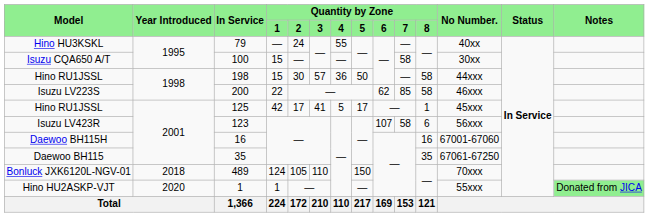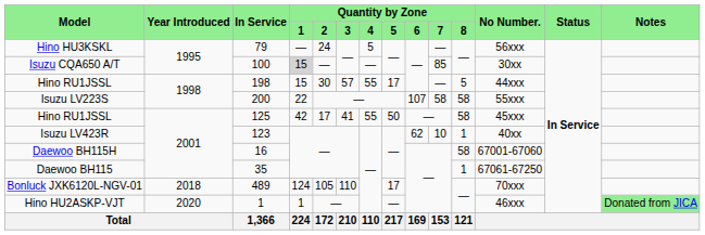Hino HU3KSKL | Quantity by Zone / 4: 55 -> 5
Hino HU3KSKL | No Number.: 40xx -> 56xxx
Isuzu CQA650 A/T | Quantity by Zone / 1: no background -> lightgrey background
Isuzu CQA650 A/T | Quantity by Zone / 7: 58 -> 85
Hino RU1JSSL / 198 | Quantity by Zone / 4: 36 -> 55
Hino RU1JSSL / 198 | Quantity by Zone / 5: 50 -> 17
Hino RU1JSSL / 198 | Quantity by Zone / 8: 58 -> 5
Isuzu LV223S | Quantity by Zone / 6: 62 -> 107
Isuzu LV223S | Quantity by Zone / 7: 85 -> 58
Isuzu LV223S | No Number.: 46xxx -> 55xxx
Hino RU1JSSL / 125 | Quantity by Zone / 4: 5 -> 55
Hino RU1JSSL / 125 | Quantity by Zone / 5: 17 -> 50
Hino RU1JSSL / 125 | Quantity by Zone / 8: 1 -> 58
Isuzu LV423R | Quantity by Zone / 6: 107 -> 62
Isuzu LV423R | Quantity by Zone / 7: 58 -> 10
Isuzu LV423R | Quantity by Zone / 8: 6 -> 1
Isuzu LV423R | No Number.: 56xxx -> 40xx
Daewoo BH115H | Quantity by Zone / 8: 16 -> 58
Daewoo BH115 | Quantity by Zone / 8: 35 -> 1
Bonluck JXK6120L-NGV-01 | Quantity by Zone / 5: 150 -> 17
Hino HU2ASKP-VJT | No Number.: 55xxx -> 46xxx
